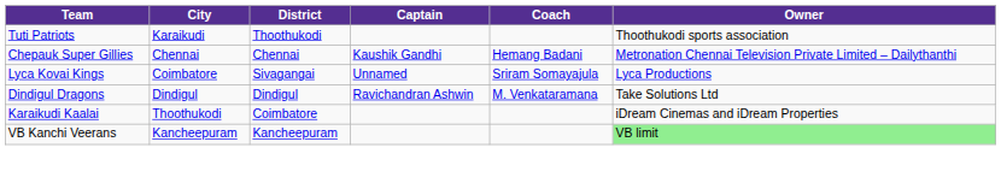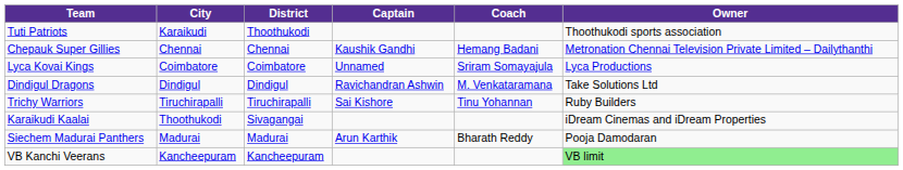Lyca Kovai Kings | District: Sivagangai -> Coimbatore
+ row: Trichy Warriors | Tiruchirapalli | Tiruchirapalli | Sai Kishore | Tinu Yohannan | Ruby Builders
Karaikudi Kaalai | District: Coimbatore -> Sivagangai
+ row: Siechem Madurai Panthers | Madurai | Madurai | Arun Karthik | Bharath Reddy | Pooja Damodaran
